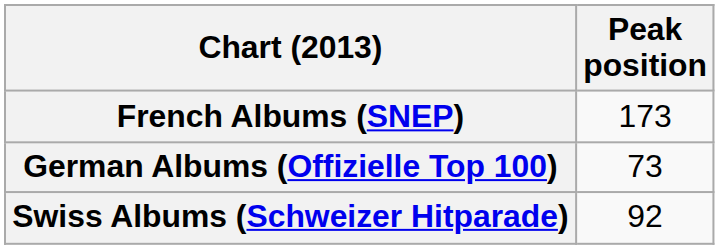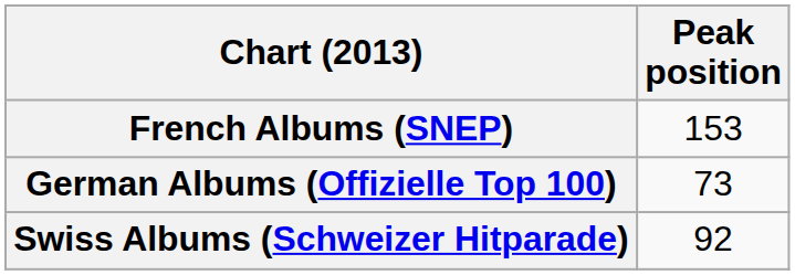French Albums (SNEP) | Peak position: 173 -> 153
